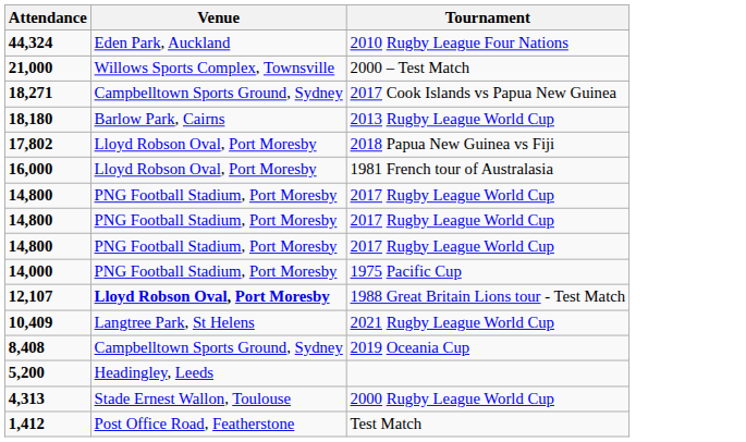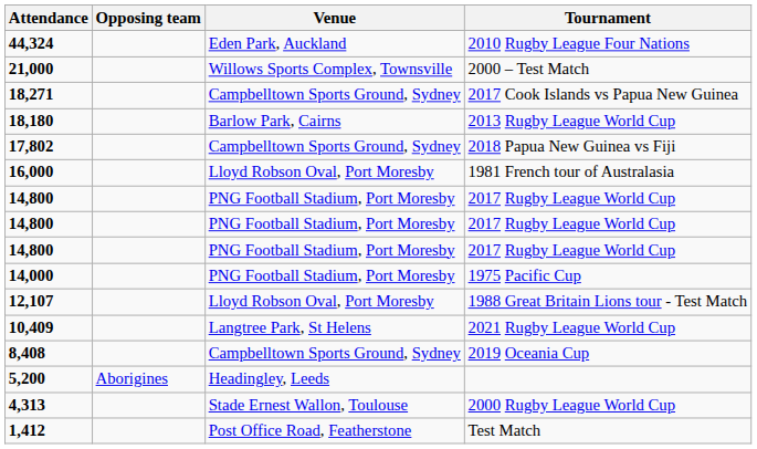+ column: Opposing team | Aborigines
17,802 | Venue: Lloyd Robson Oval, Port Moresby -> Campbelltown Sports Ground, Sydney
12,107 | Venue: bold -> normal
